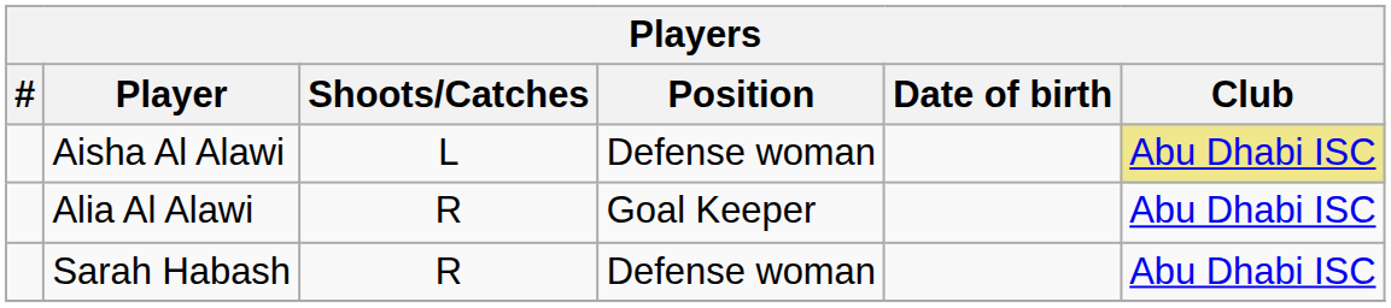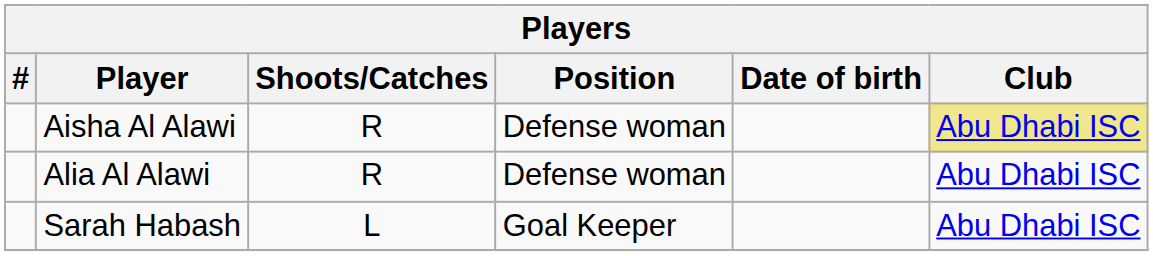Aisha Al Alawi | Shoots/Catches: L -> R
Alia Al Alawi | Position: Goal Keeper -> Defense woman
Sarah Habash | Shoots/Catches: R -> L
Sarah Habash | Position: Defense woman -> Goal Keeper
